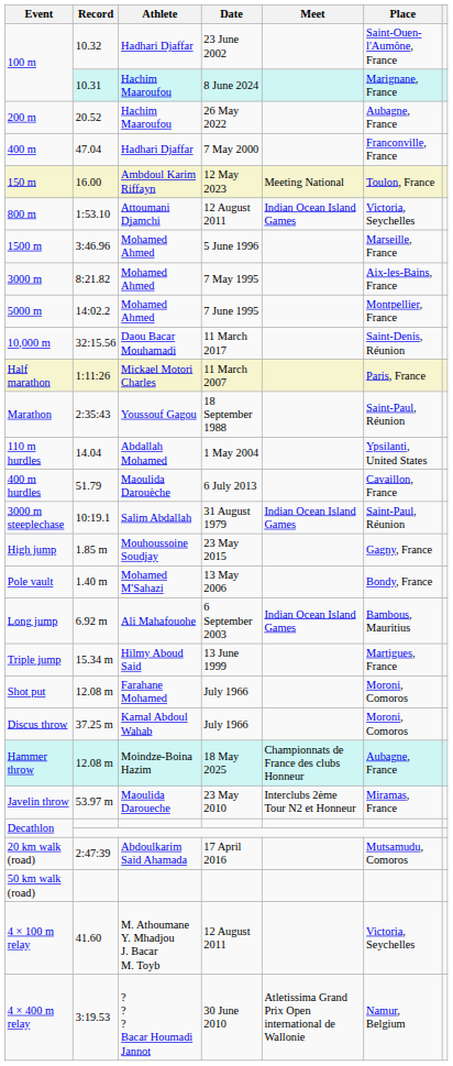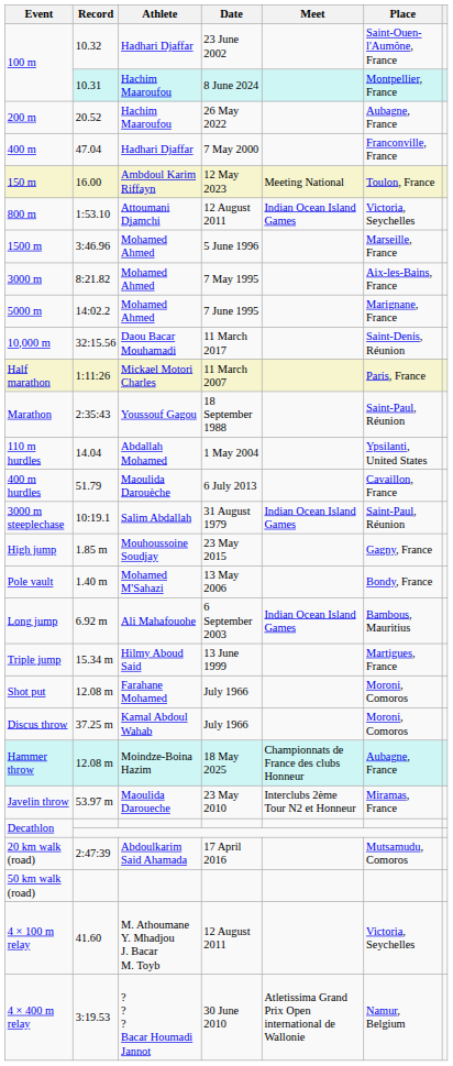100 m / 10.31 | Place: Marignane, France -> Montpellier, France
5000 m | Place: Montpellier, France -> Marignane, France
